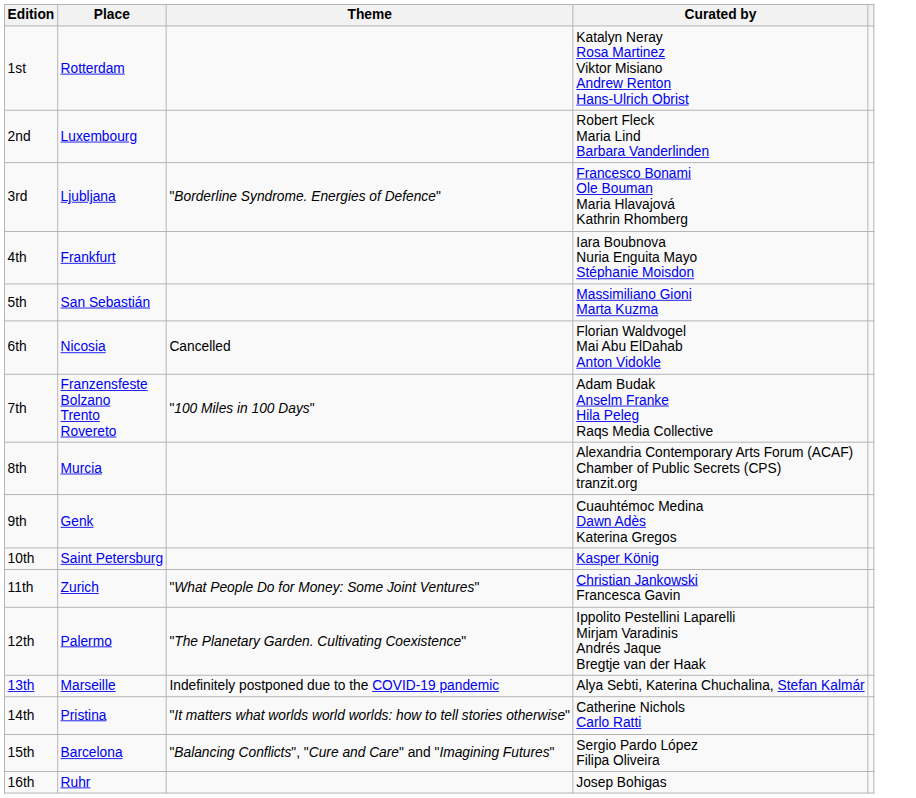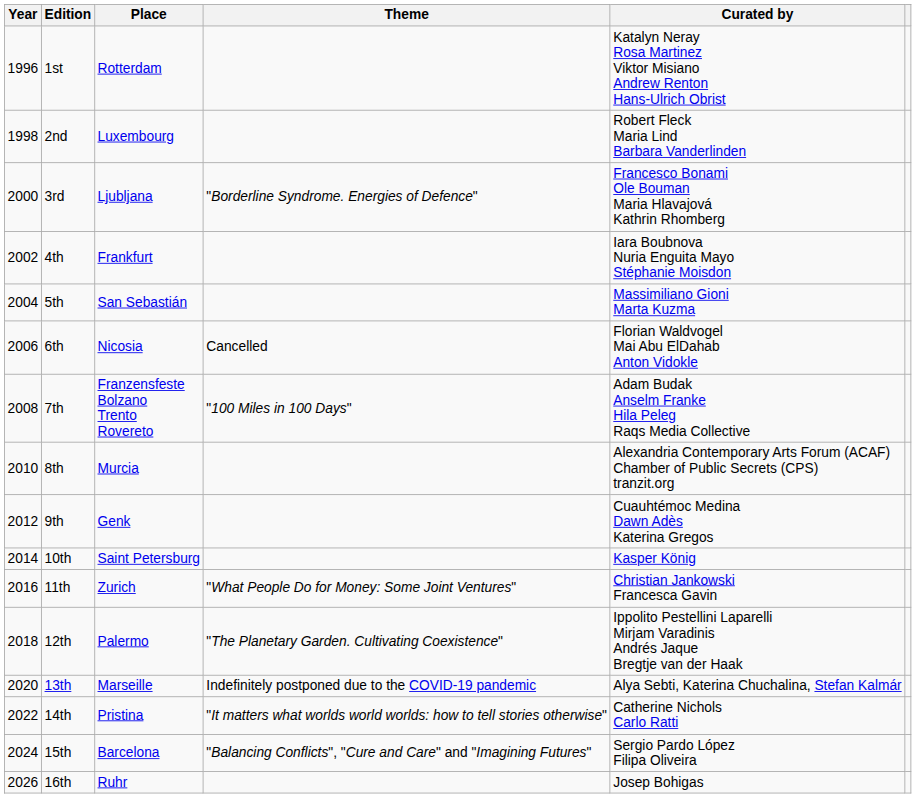+ column: Year | 1996 | 1998 | 2000 | 2002 | 2004 | 2006 | 2008 | 2010 | 2012 | 2014 | 2016 | 2018 | 2020 | 2022 | 2024 | 2026
